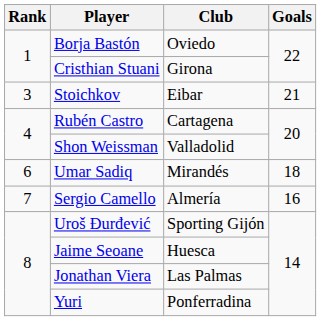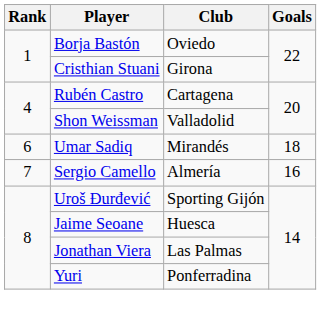- row: 3 | Stoichkov | Eibar | 21
